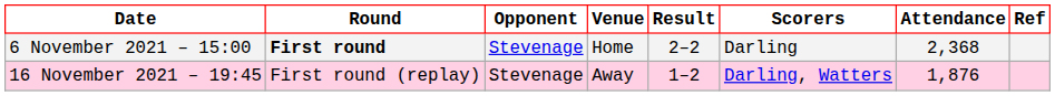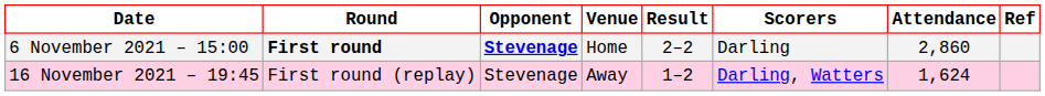6 November 2021 – 15:00 | Opponent: normal -> bold
6 November 2021 – 15:00 | Attendance: 2,368 -> 2,860
16 November 2021 – 19:45 | Attendance: 1,876 -> 1,624
